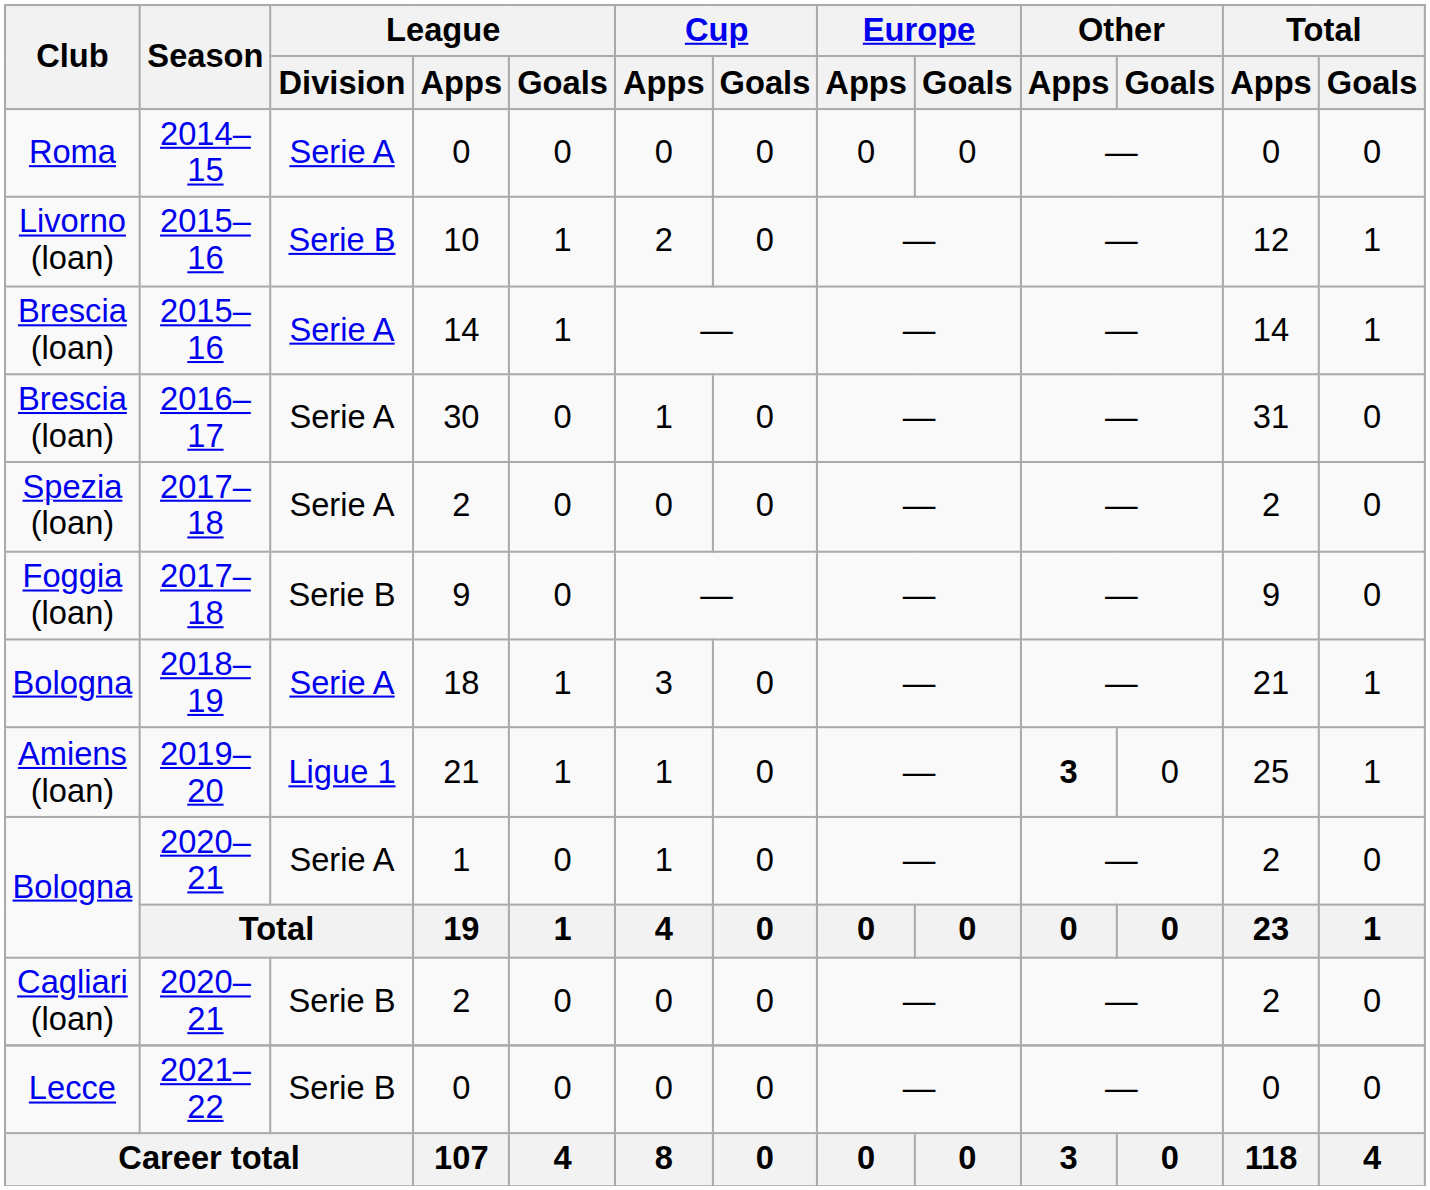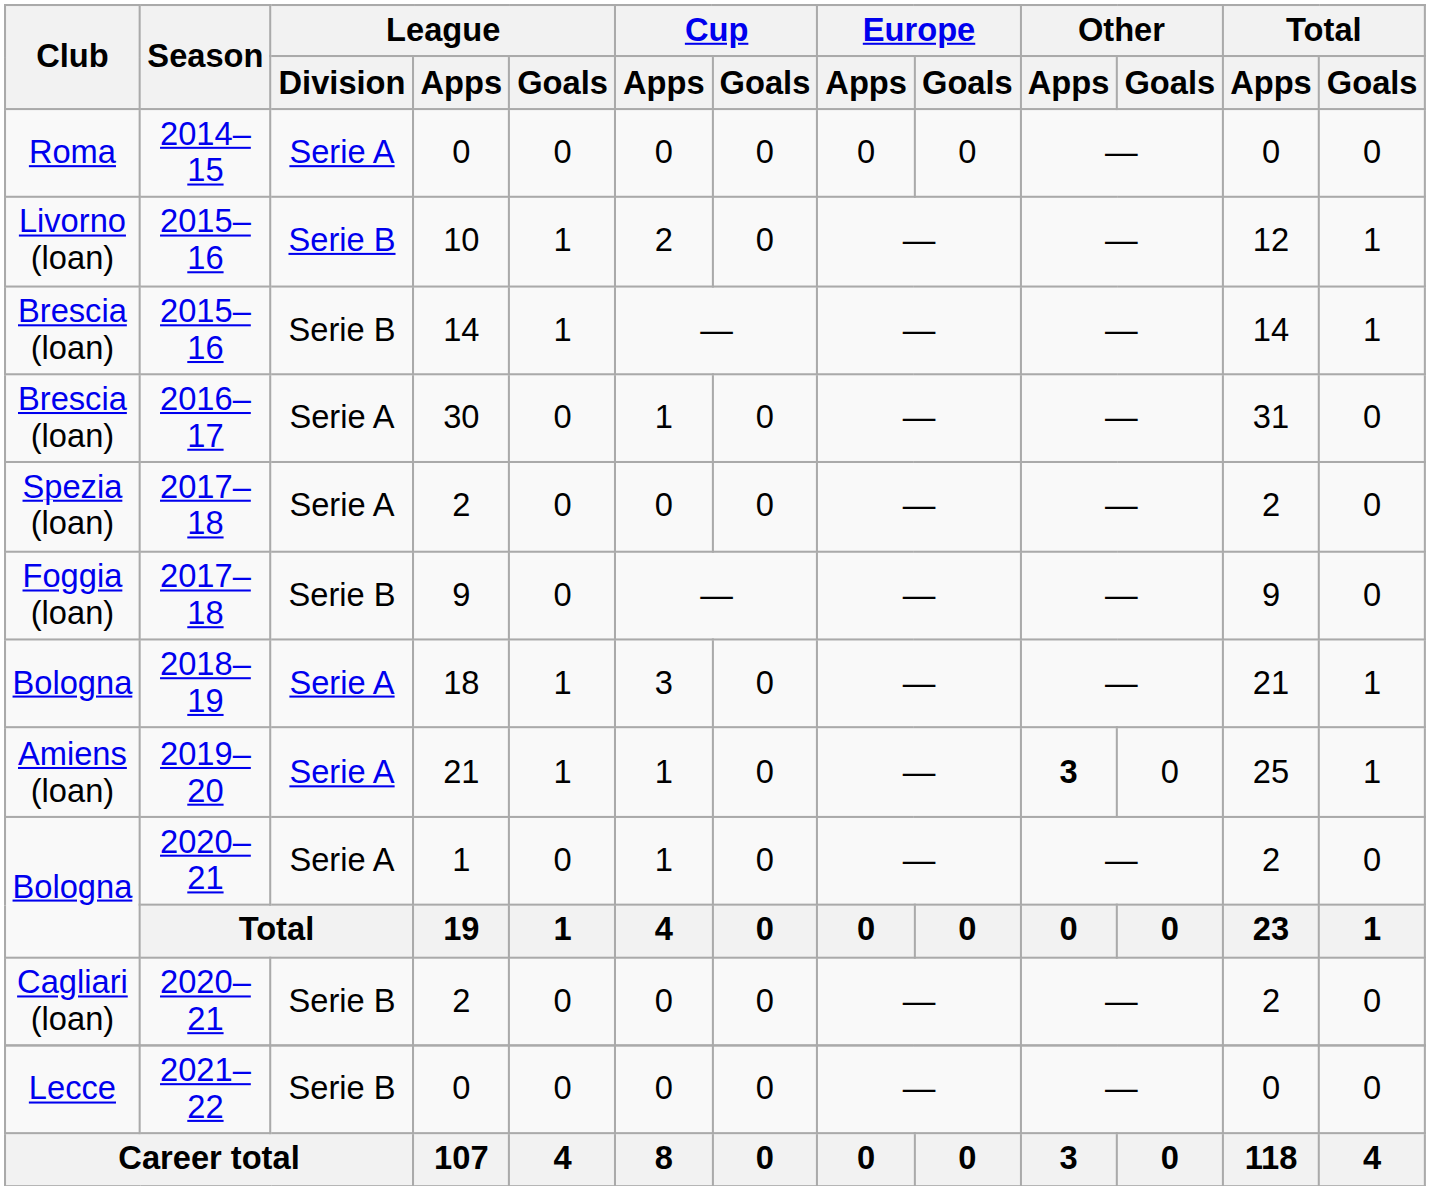Brescia (loan) / 14 | League / Division: Serie A -> Serie B
Amiens (loan) | League / Division: Ligue 1 -> Serie A
